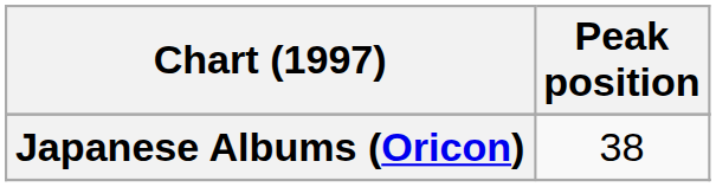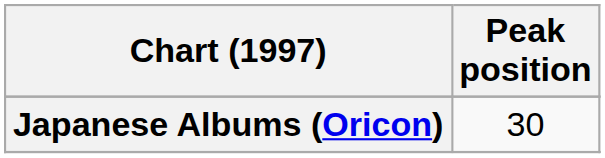Japanese Albums (Oricon) | Peak position: 38 -> 30
